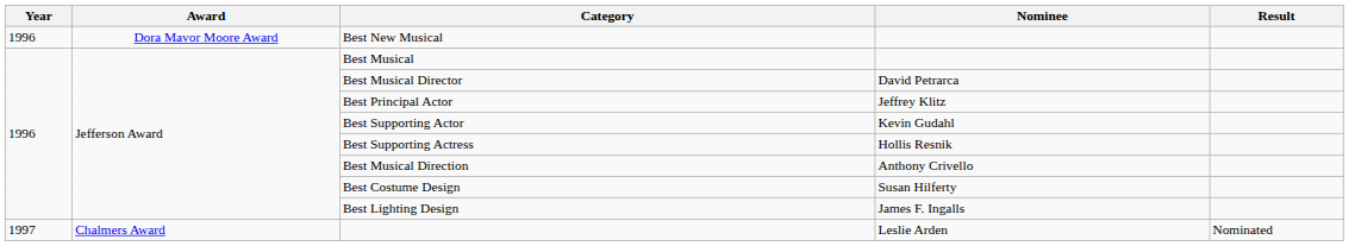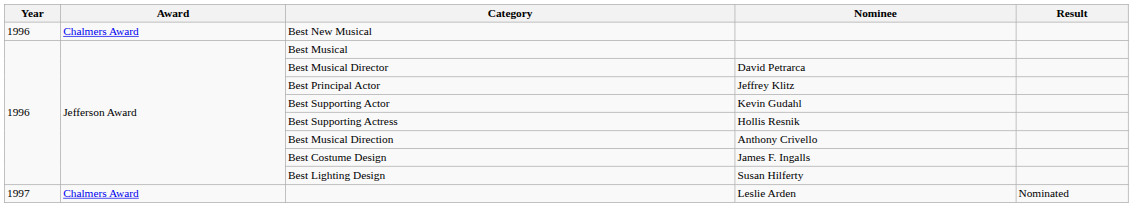Best New Musical | Award: Dora Mavor Moore Award -> Chalmers Award
Best Costume Design | Nominee: Susan Hilferty -> James F. Ingalls
Best Lighting Design | Nominee: James F. Ingalls -> Susan Hilferty
